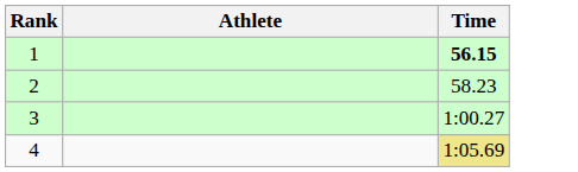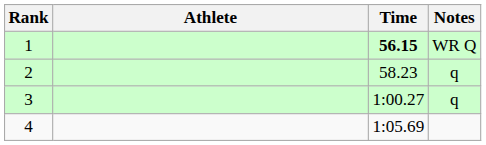+ column: Notes | WR Q | q | q
4 | Time: khaki background -> no background
